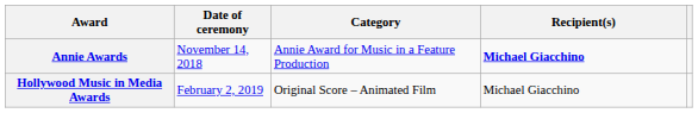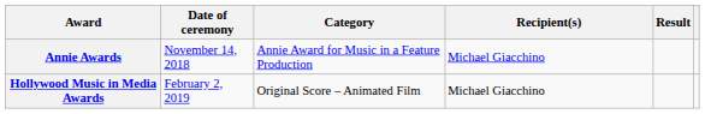+ column: Result
Annie Awards | Recipient(s): bold -> normal
